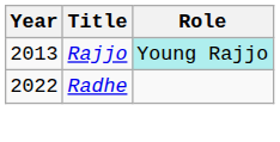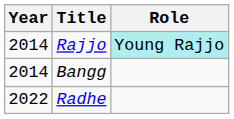Rajjo | Year: 2013 -> 2014
+ row: 2014 | Bangg
